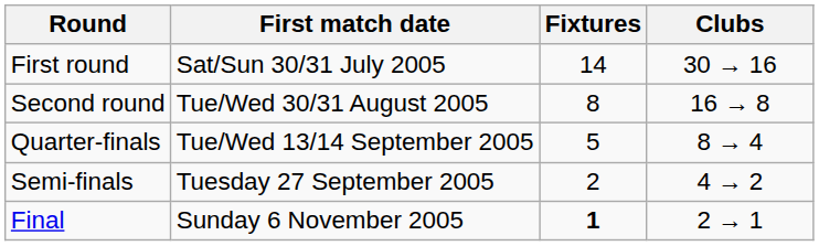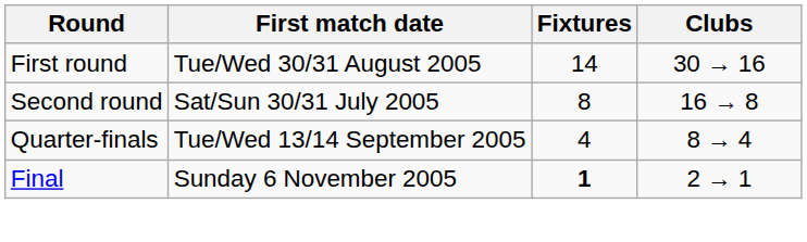First round | First match date: Sat/Sun 30/31 July 2005 -> Tue/Wed 30/31 August 2005
Second round | First match date: Tue/Wed 30/31 August 2005 -> Sat/Sun 30/31 July 2005
Quarter-finals | Fixtures: 5 -> 4
- row: Semi-finals | Tuesday 27 September 2005 | 2 | 4 → 2
